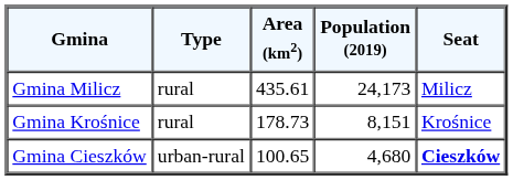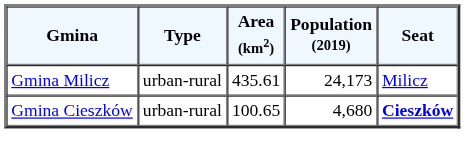Gmina Milicz | Type: rural -> urban-rural
- row: Gmina Krośnice | rural | 178.73 | 8,151 | Krośnice
